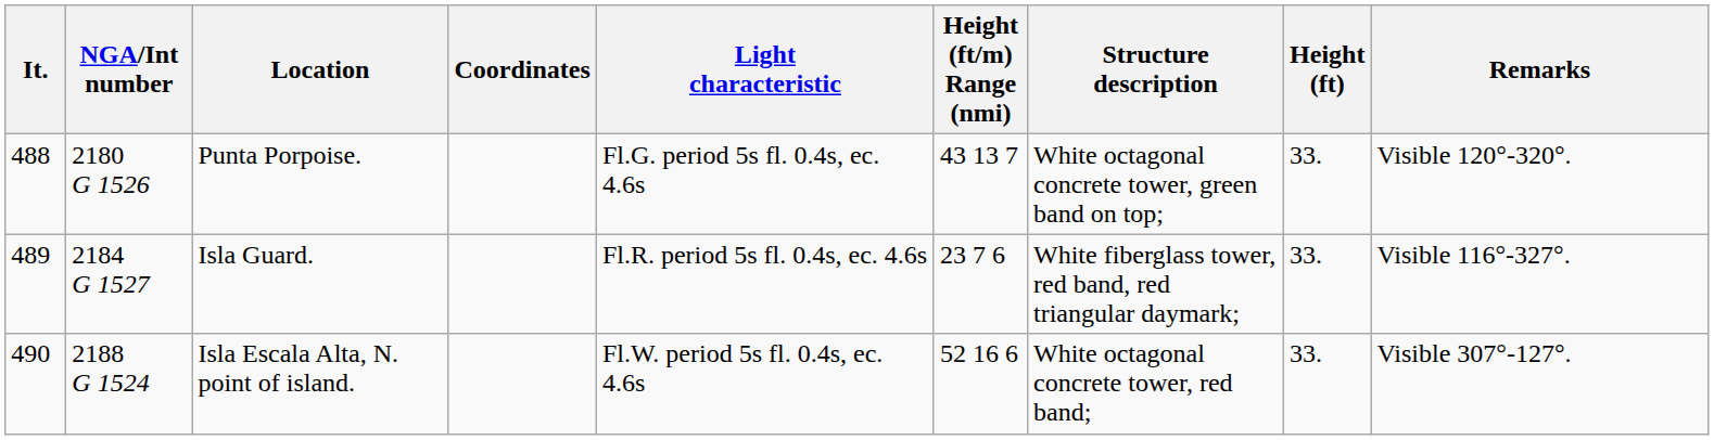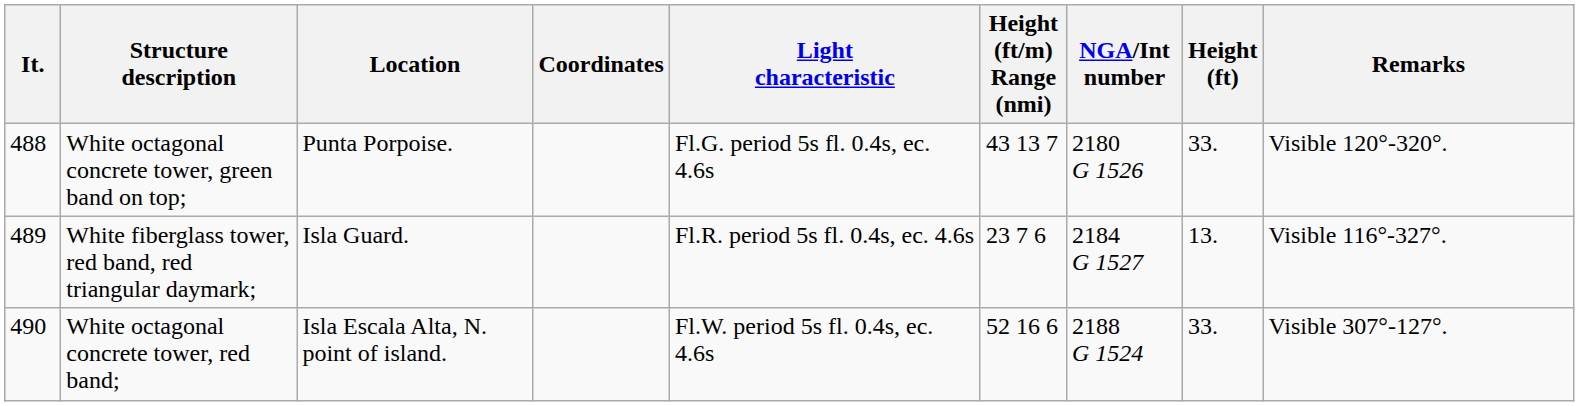columns swapped: NGA/Int number <-> Structure description
Isla Guard. | Height (ft): 33. -> 13.
